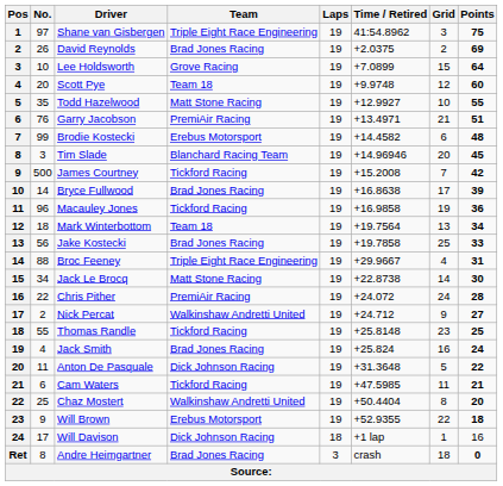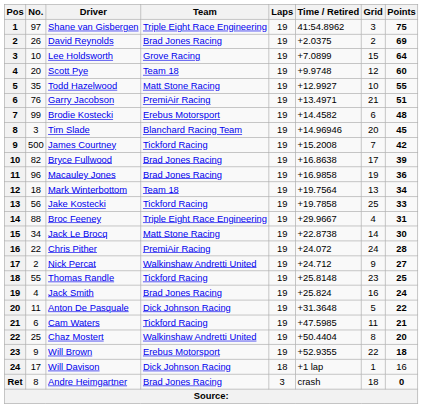Bryce Fullwood | No.: 14 -> 82
Macauley Jones | Team: Tickford Racing -> Brad Jones Racing
Jake Kostecki | Team: Brad Jones Racing -> Tickford Racing
